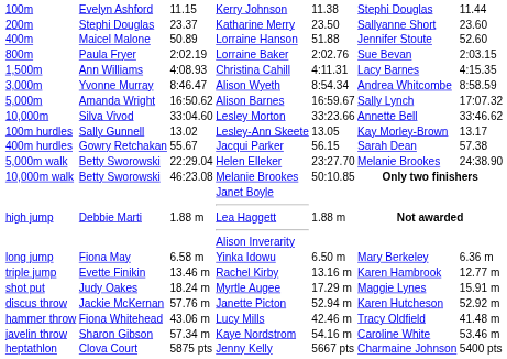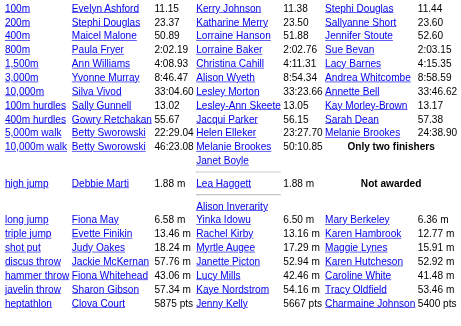- row: 5,000m | Amanda Wright | 16:50.62 | Alison Barnes | 16:59.67 | Sally Lynch | 17:07.32
hammer throw | column 6: Tracy Oldfield -> Caroline White
javelin throw | column 6: Caroline White -> Tracy Oldfield
